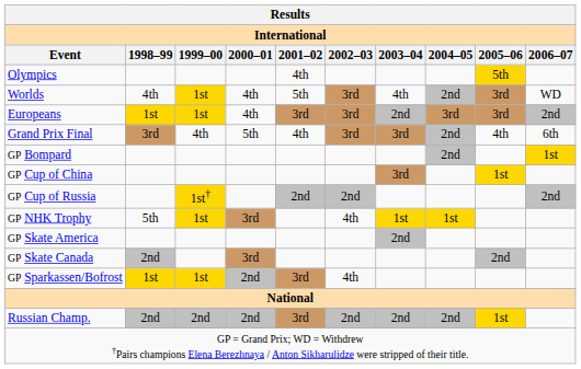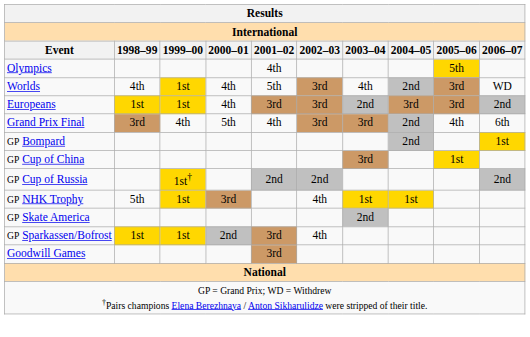- row: GP Skate Canada | 2nd | 3rd | 2nd
+ row: Goodwill Games | 3rd
- row: Russian Champ. | 2nd | 2nd | 2nd | 3rd | 2nd | 2nd | 2nd | 1st
